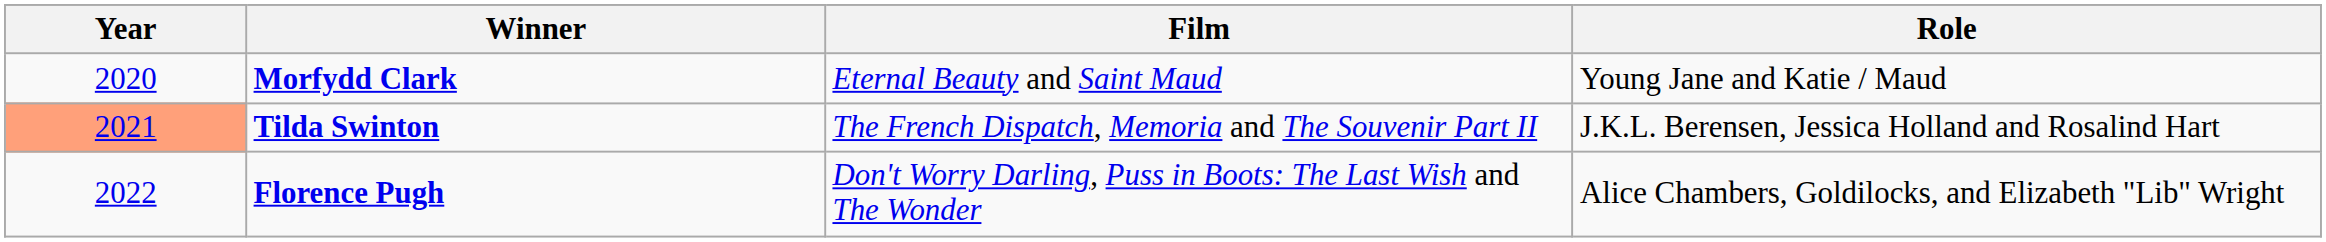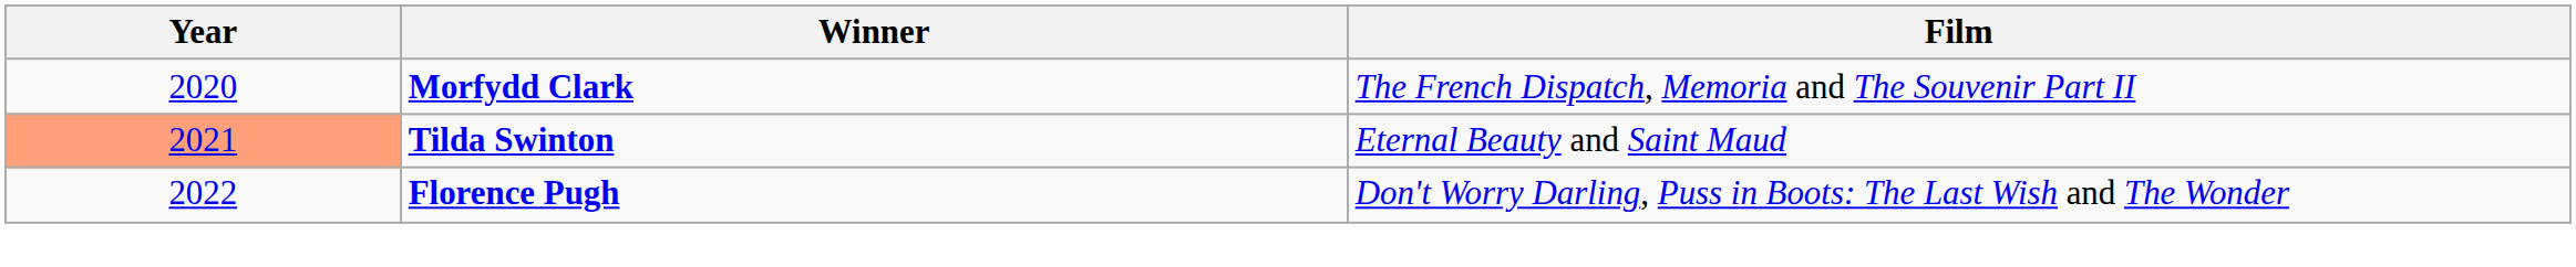- column: Role | Young Jane and Katie / Maud | J.K.L. Berensen, Jessica Holland and Rosalind Hart | Alice Chambers, Goldilocks, and Elizabeth "Lib" Wright
Morfydd Clark | Film: Eternal Beauty and Saint Maud -> The French Dispatch, Memoria and The Souvenir Part II
Tilda Swinton | Film: The French Dispatch, Memoria and The Souvenir Part II -> Eternal Beauty and Saint Maud
